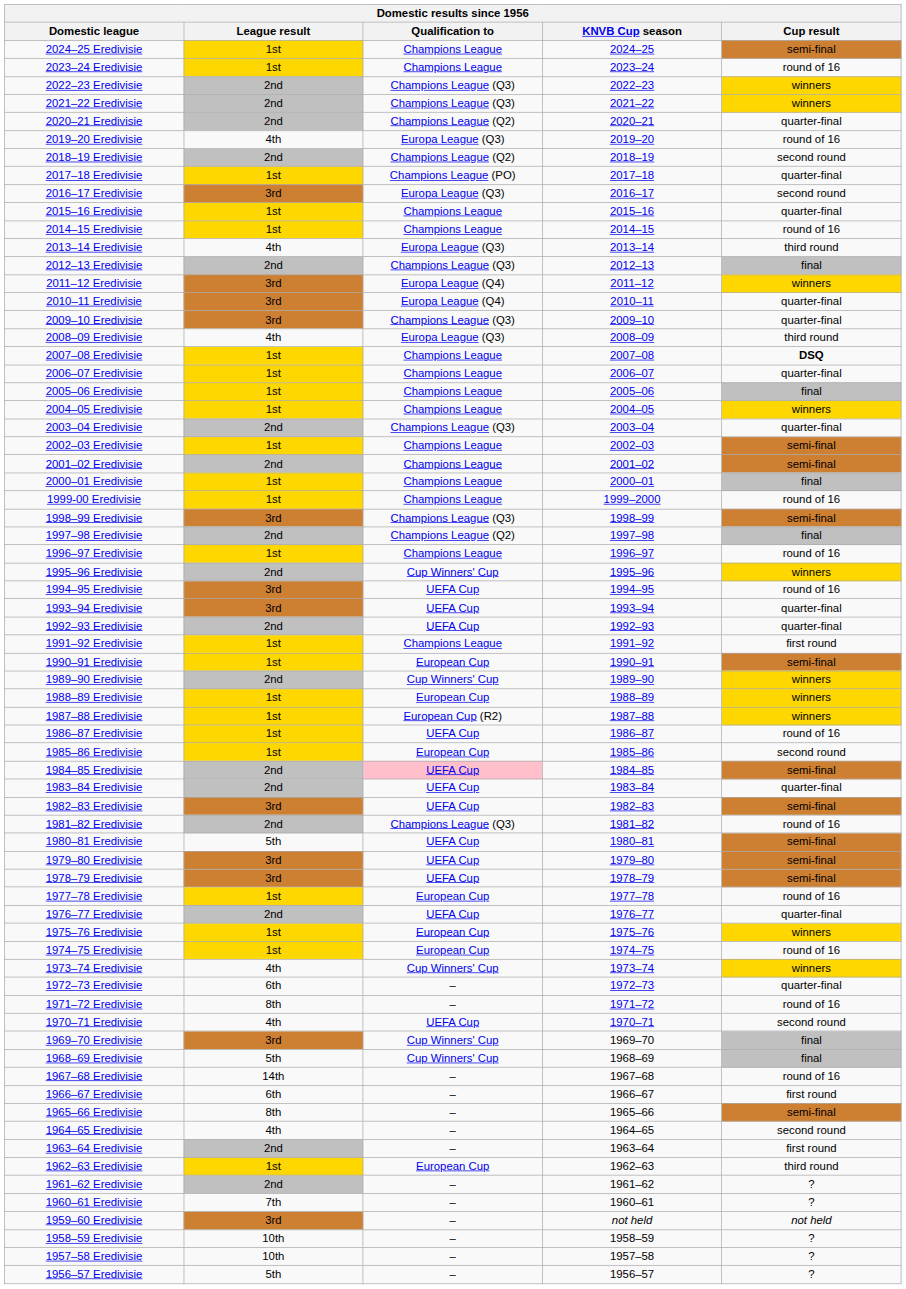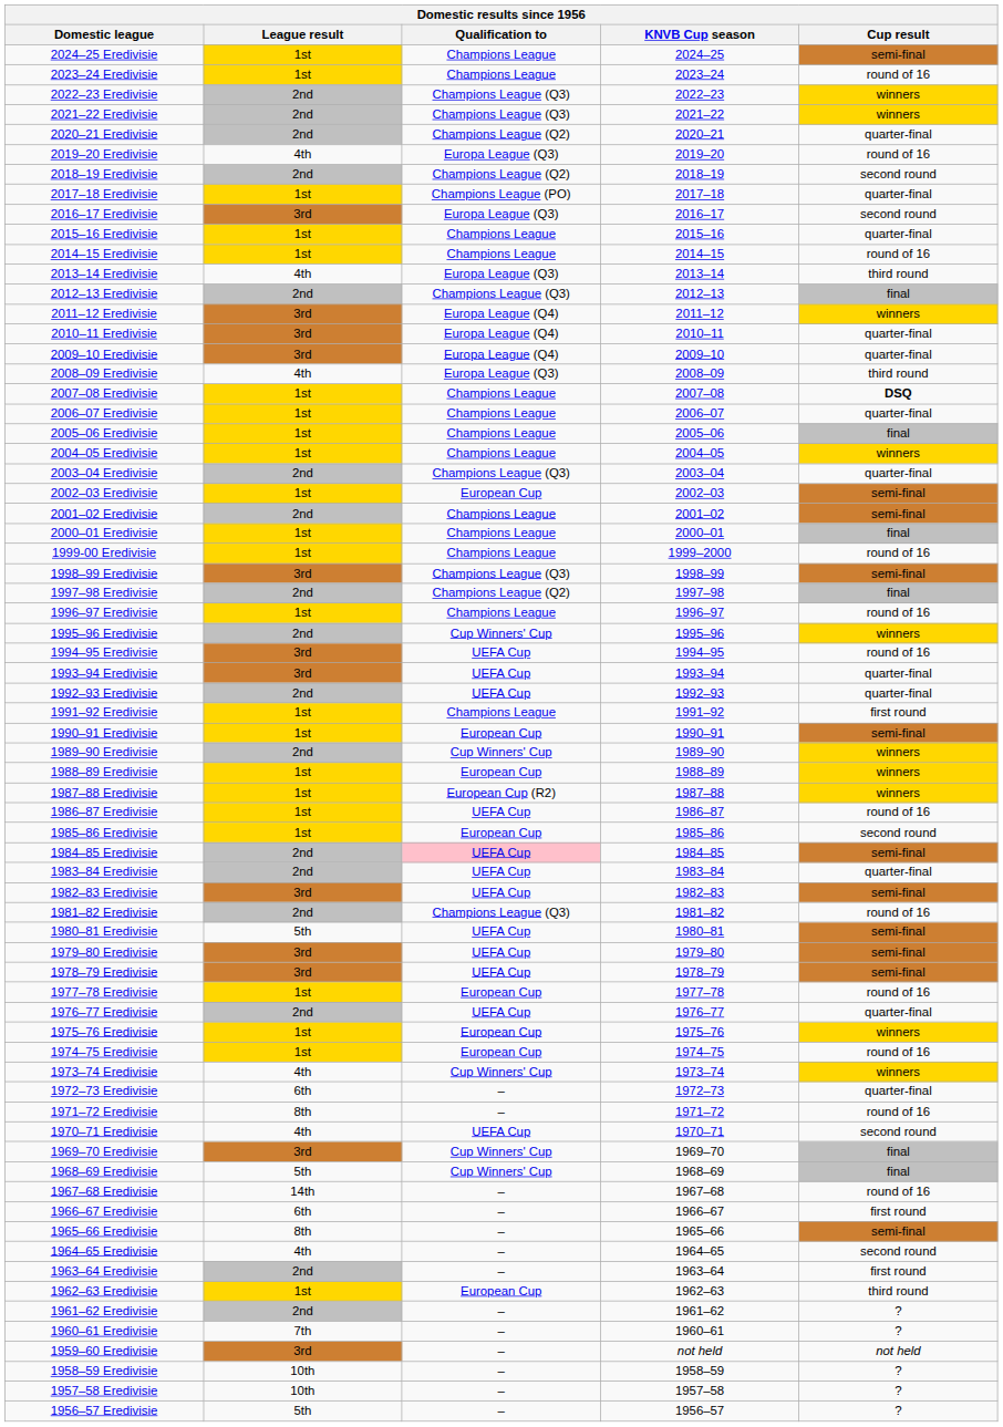2009–10 Eredivisie | Qualification to: Champions League (Q3) -> Europa League (Q4)
2002–03 Eredivisie | Qualification to: Champions League -> European Cup
